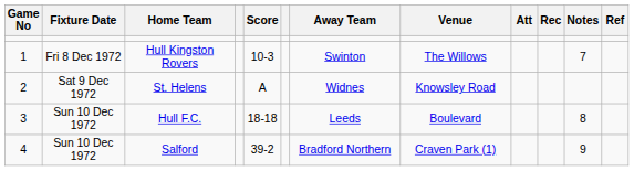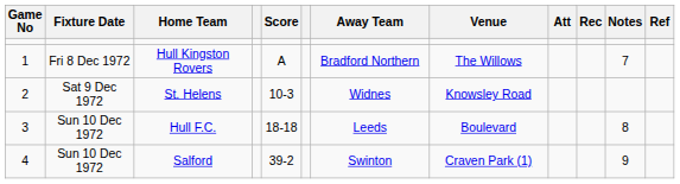Hull Kingston Rovers | Score: 10-3 -> A
Hull Kingston Rovers | Away Team: Swinton -> Bradford Northern
St. Helens | Score: A -> 10-3
Salford | Away Team: Bradford Northern -> Swinton
